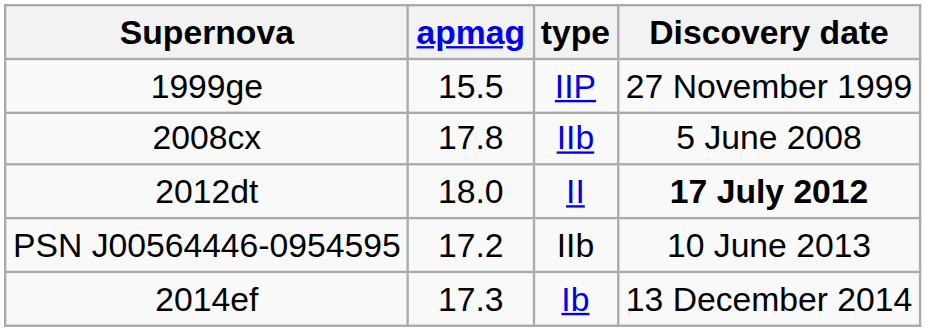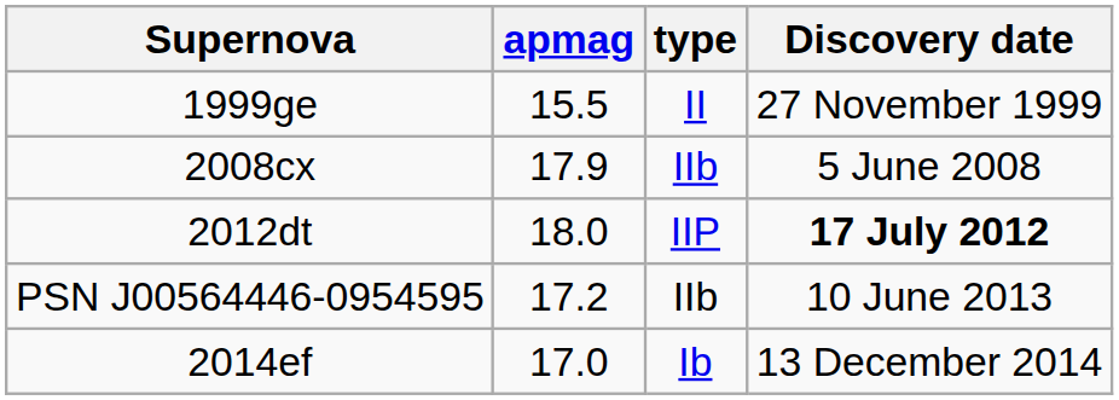1999ge | type: IIP -> II
2008cx | apmag: 17.8 -> 17.9
2012dt | type: II -> IIP
2014ef | apmag: 17.3 -> 17.0
